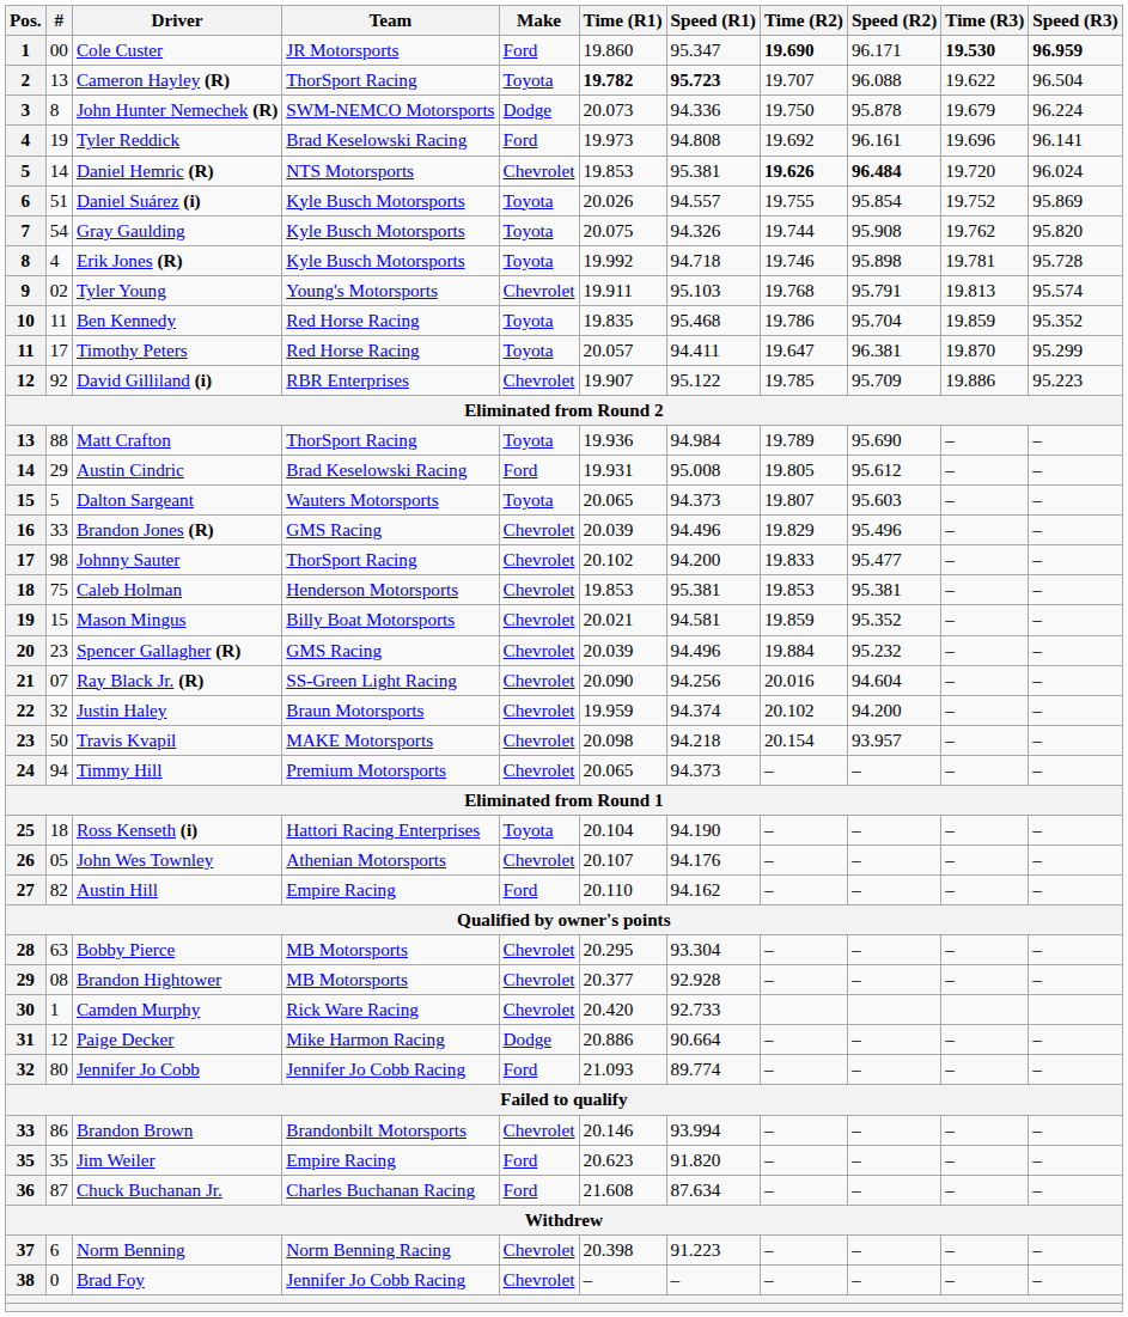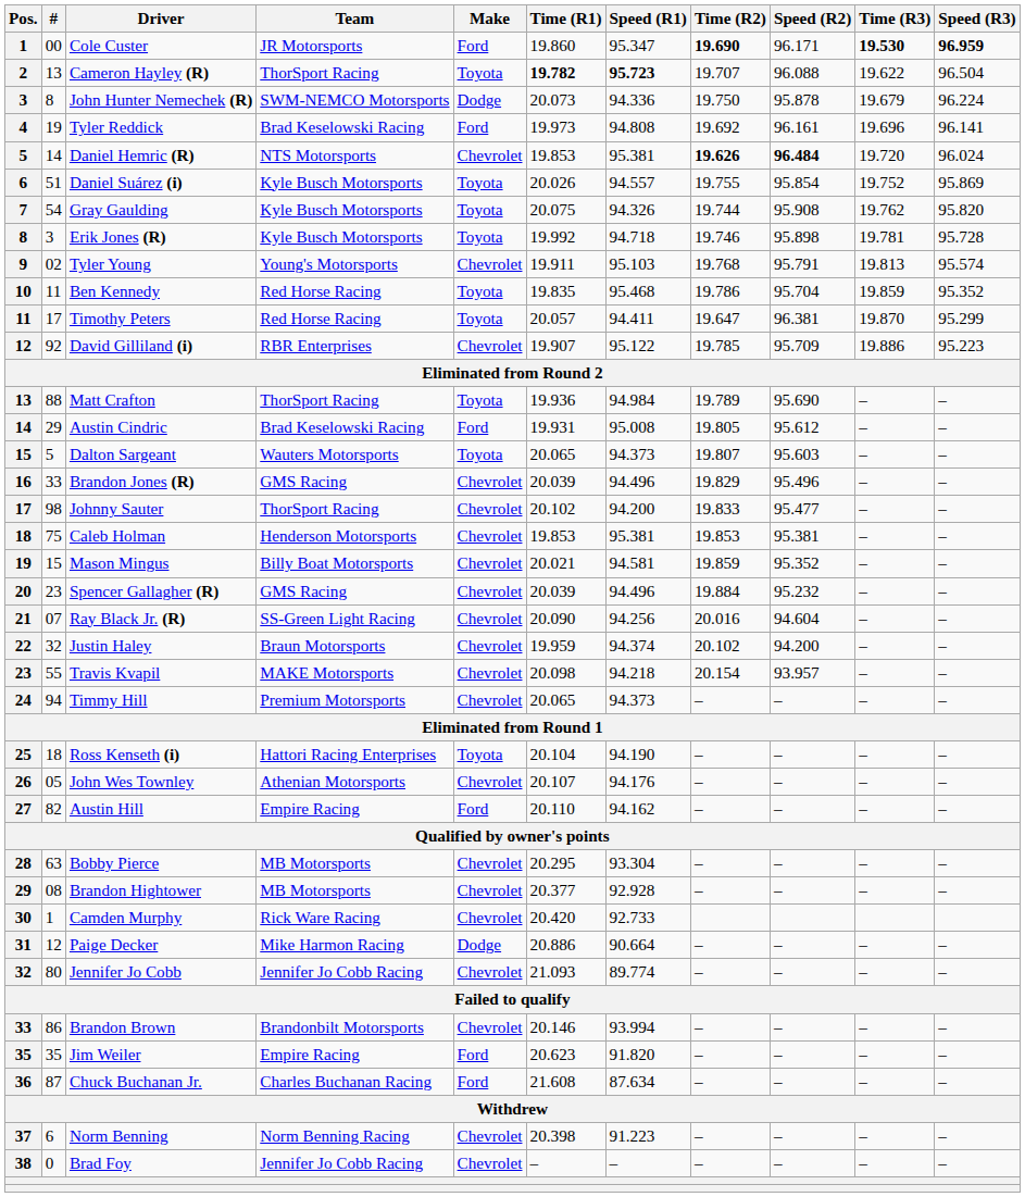Erik Jones (R) | #: 4 -> 3
Travis Kvapil | #: 50 -> 55
Jennifer Jo Cobb | Make: Ford -> Chevrolet
